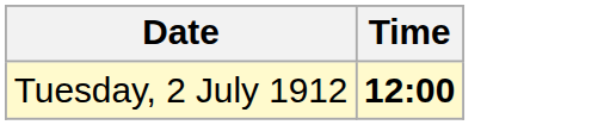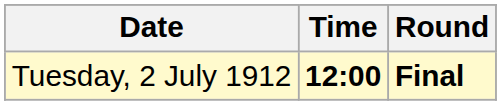+ column: Round | Final
